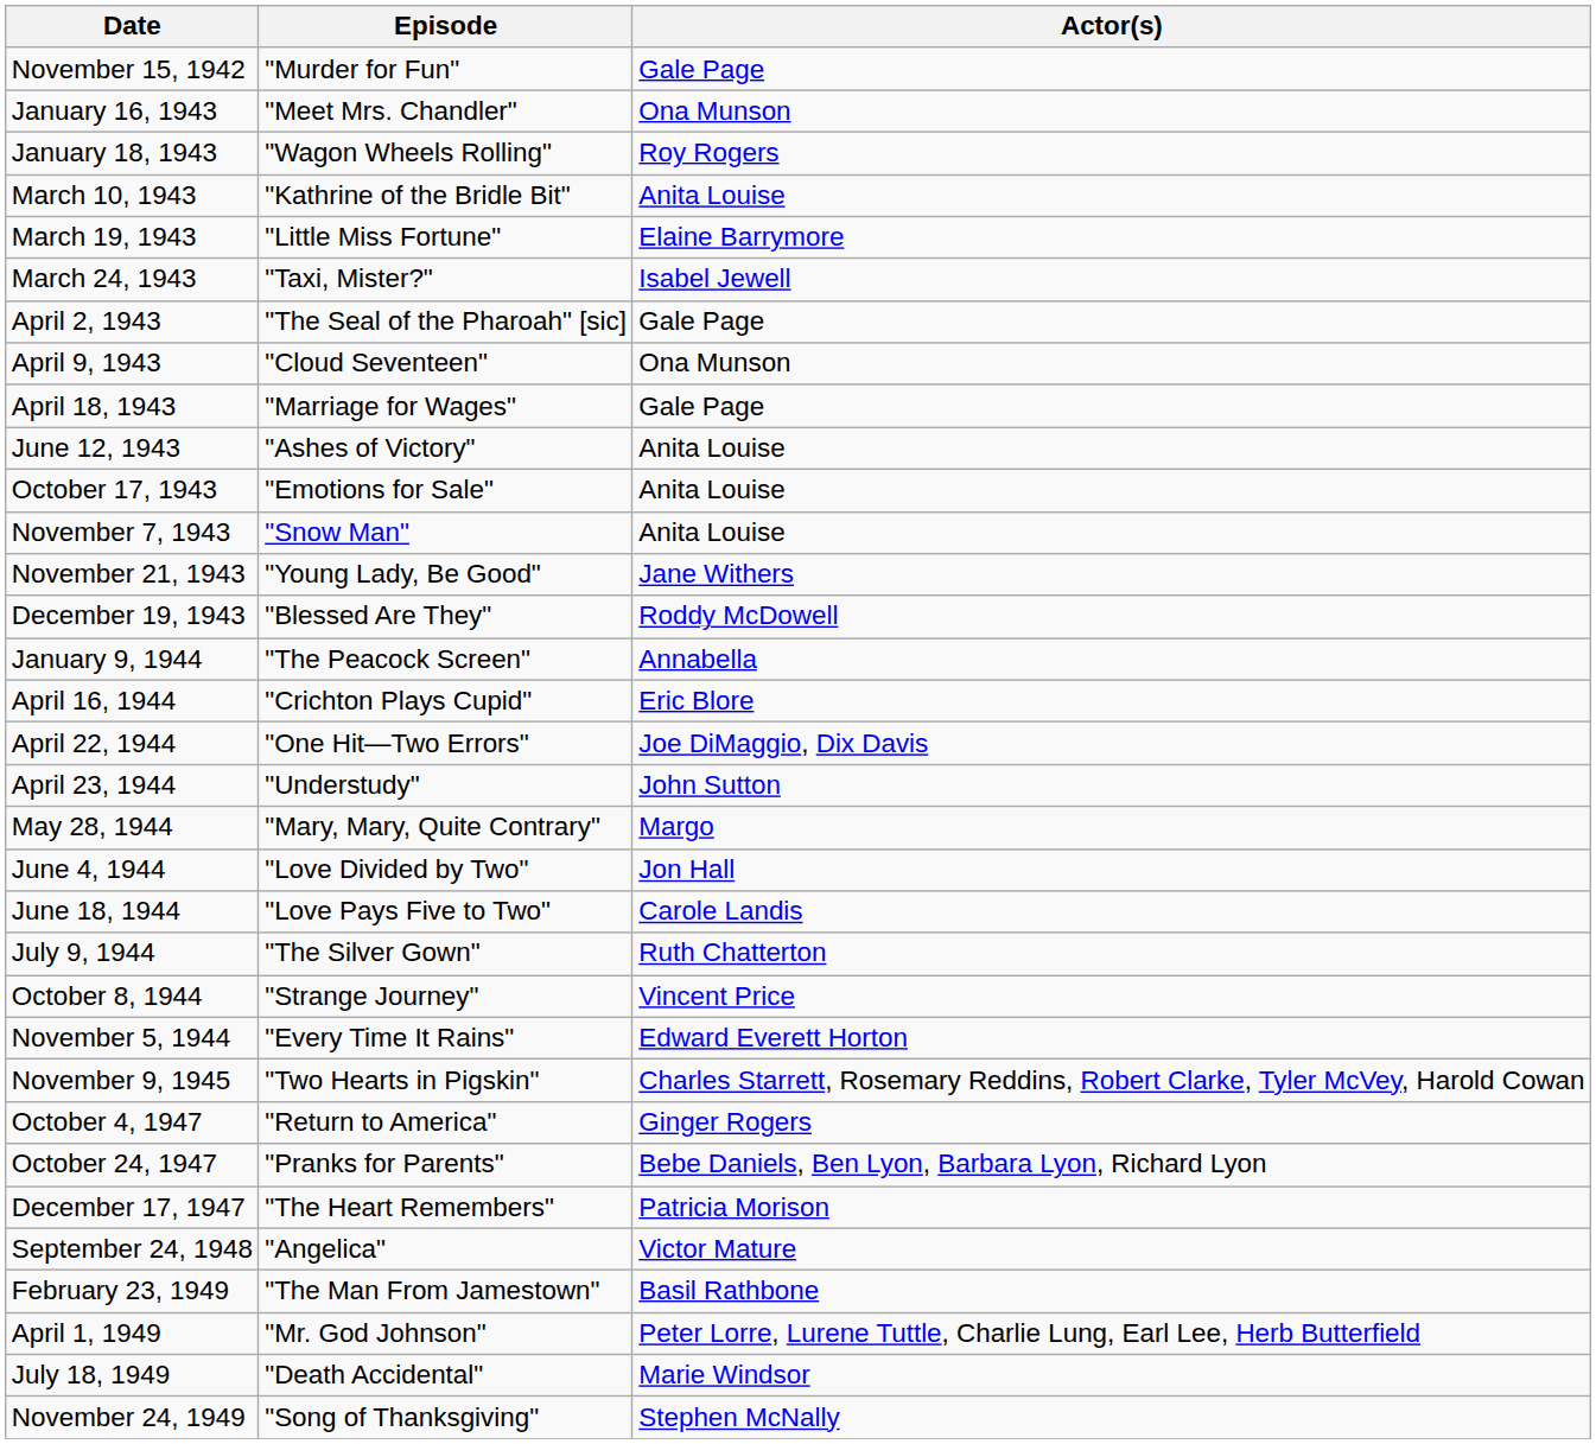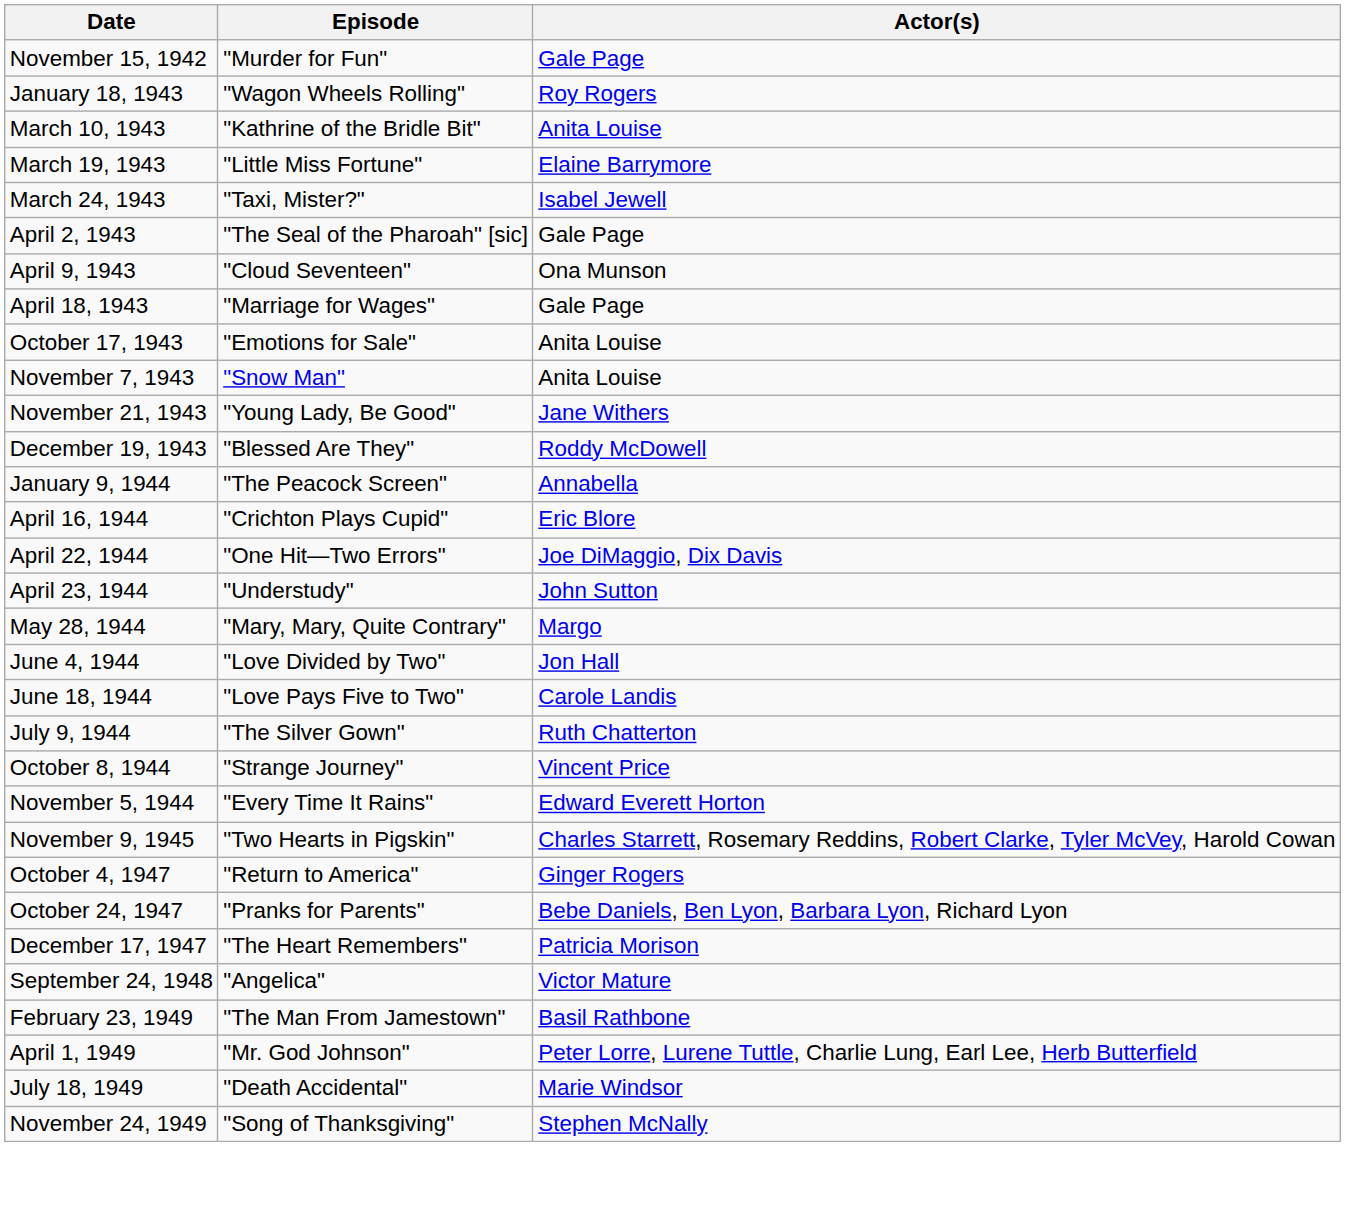- row: January 16, 1943 | "Meet Mrs. Chandler" | Ona Munson
- row: June 12, 1943 | "Ashes of Victory" | Anita Louise
